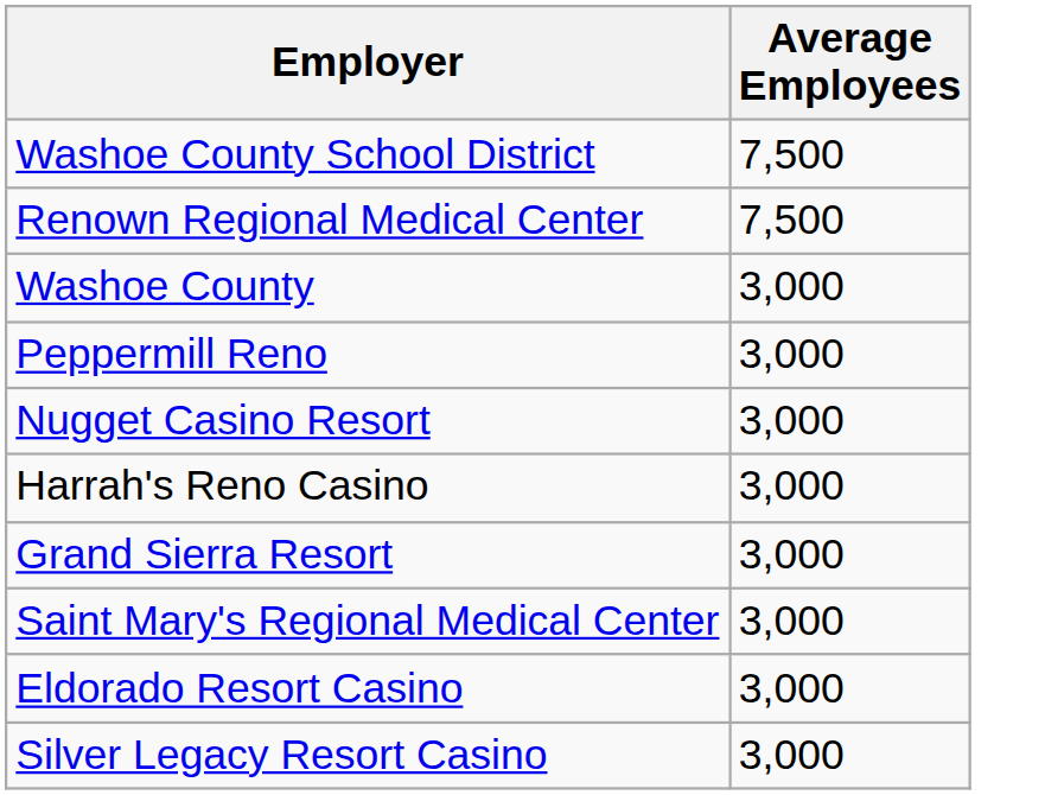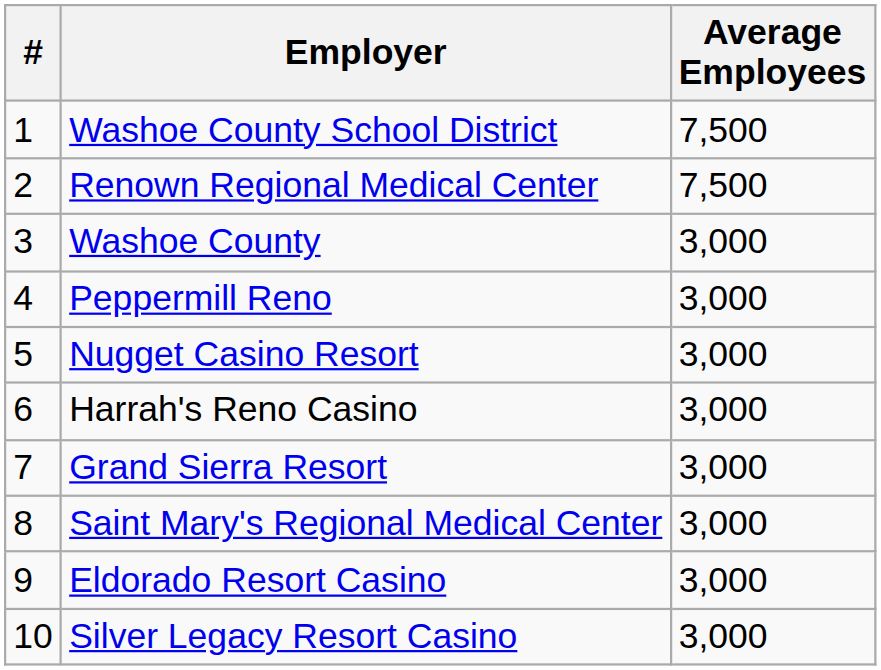+ column: # | 1 | 2 | 3 | 4 | 5 | 6 | 7 | 8 | 9 | 10
